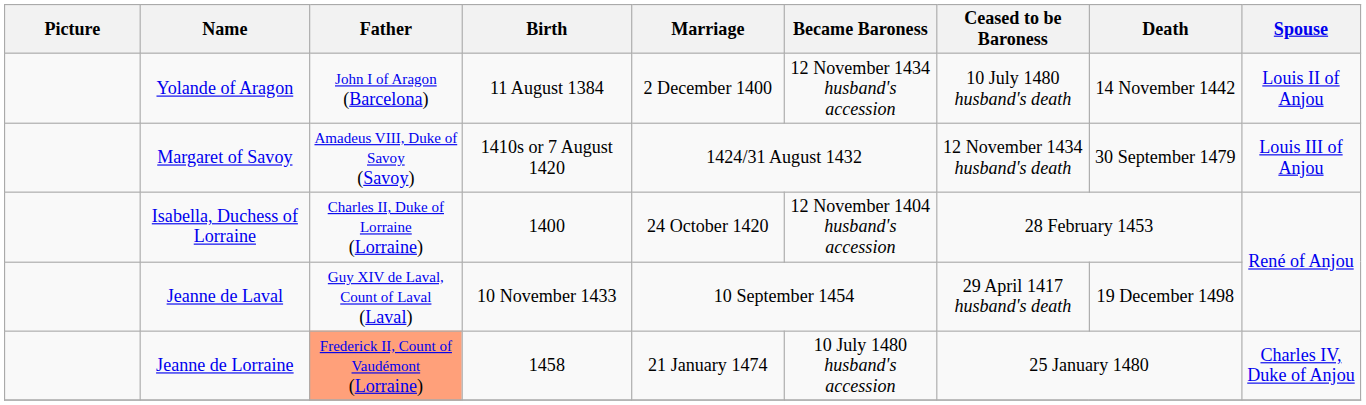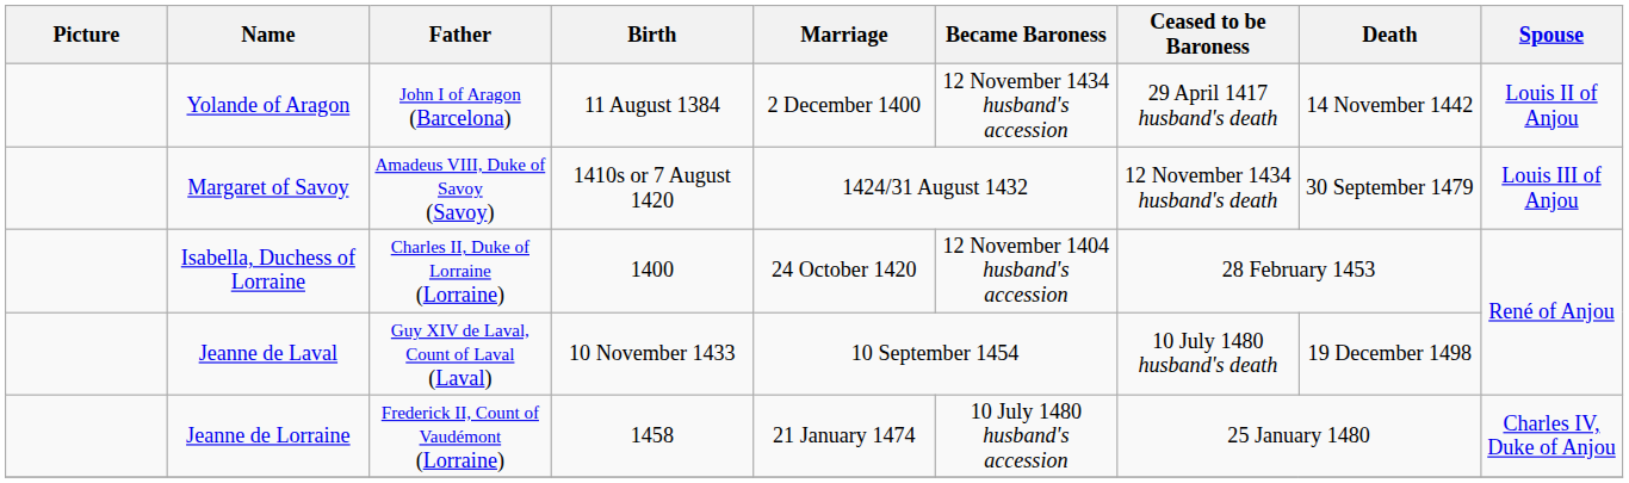Yolande of Aragon | Ceased to be Baroness: 10 July 1480 husband's death -> 29 April 1417 husband's death
Jeanne de Laval | Ceased to be Baroness: 29 April 1417 husband's death -> 10 July 1480 husband's death
Jeanne de Lorraine | Father: lightsalmon background -> no background
